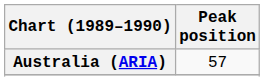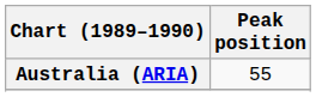Australia (ARIA) | Peak position: 57 -> 55
